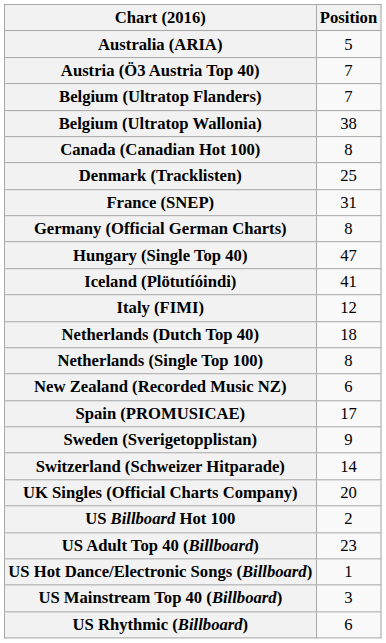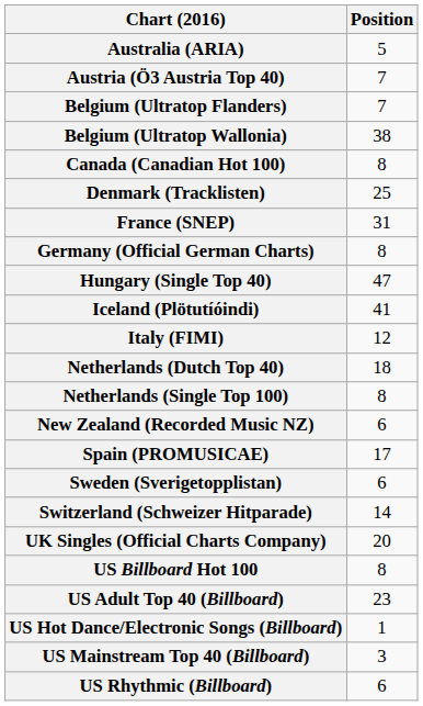Sweden (Sverigetopplistan) | Position: 9 -> 6
US Billboard Hot 100 | Position: 2 -> 8
